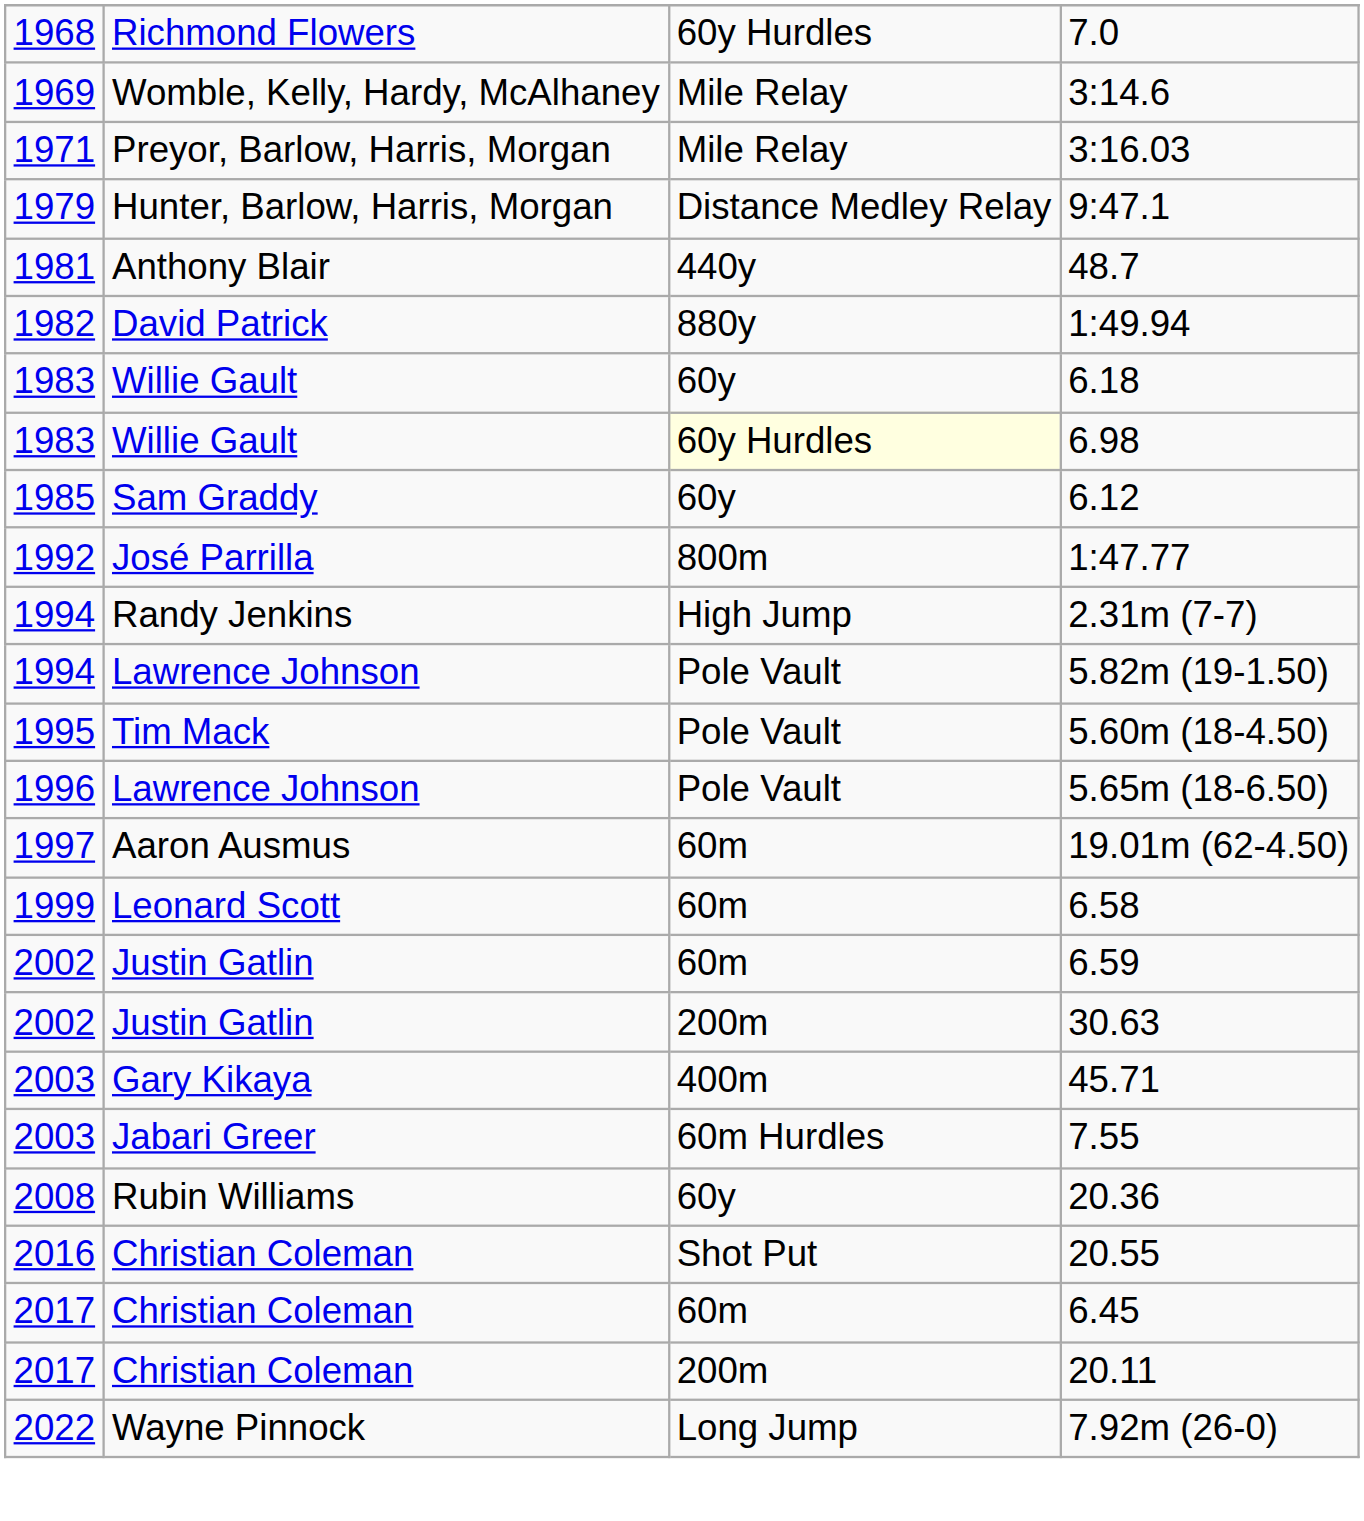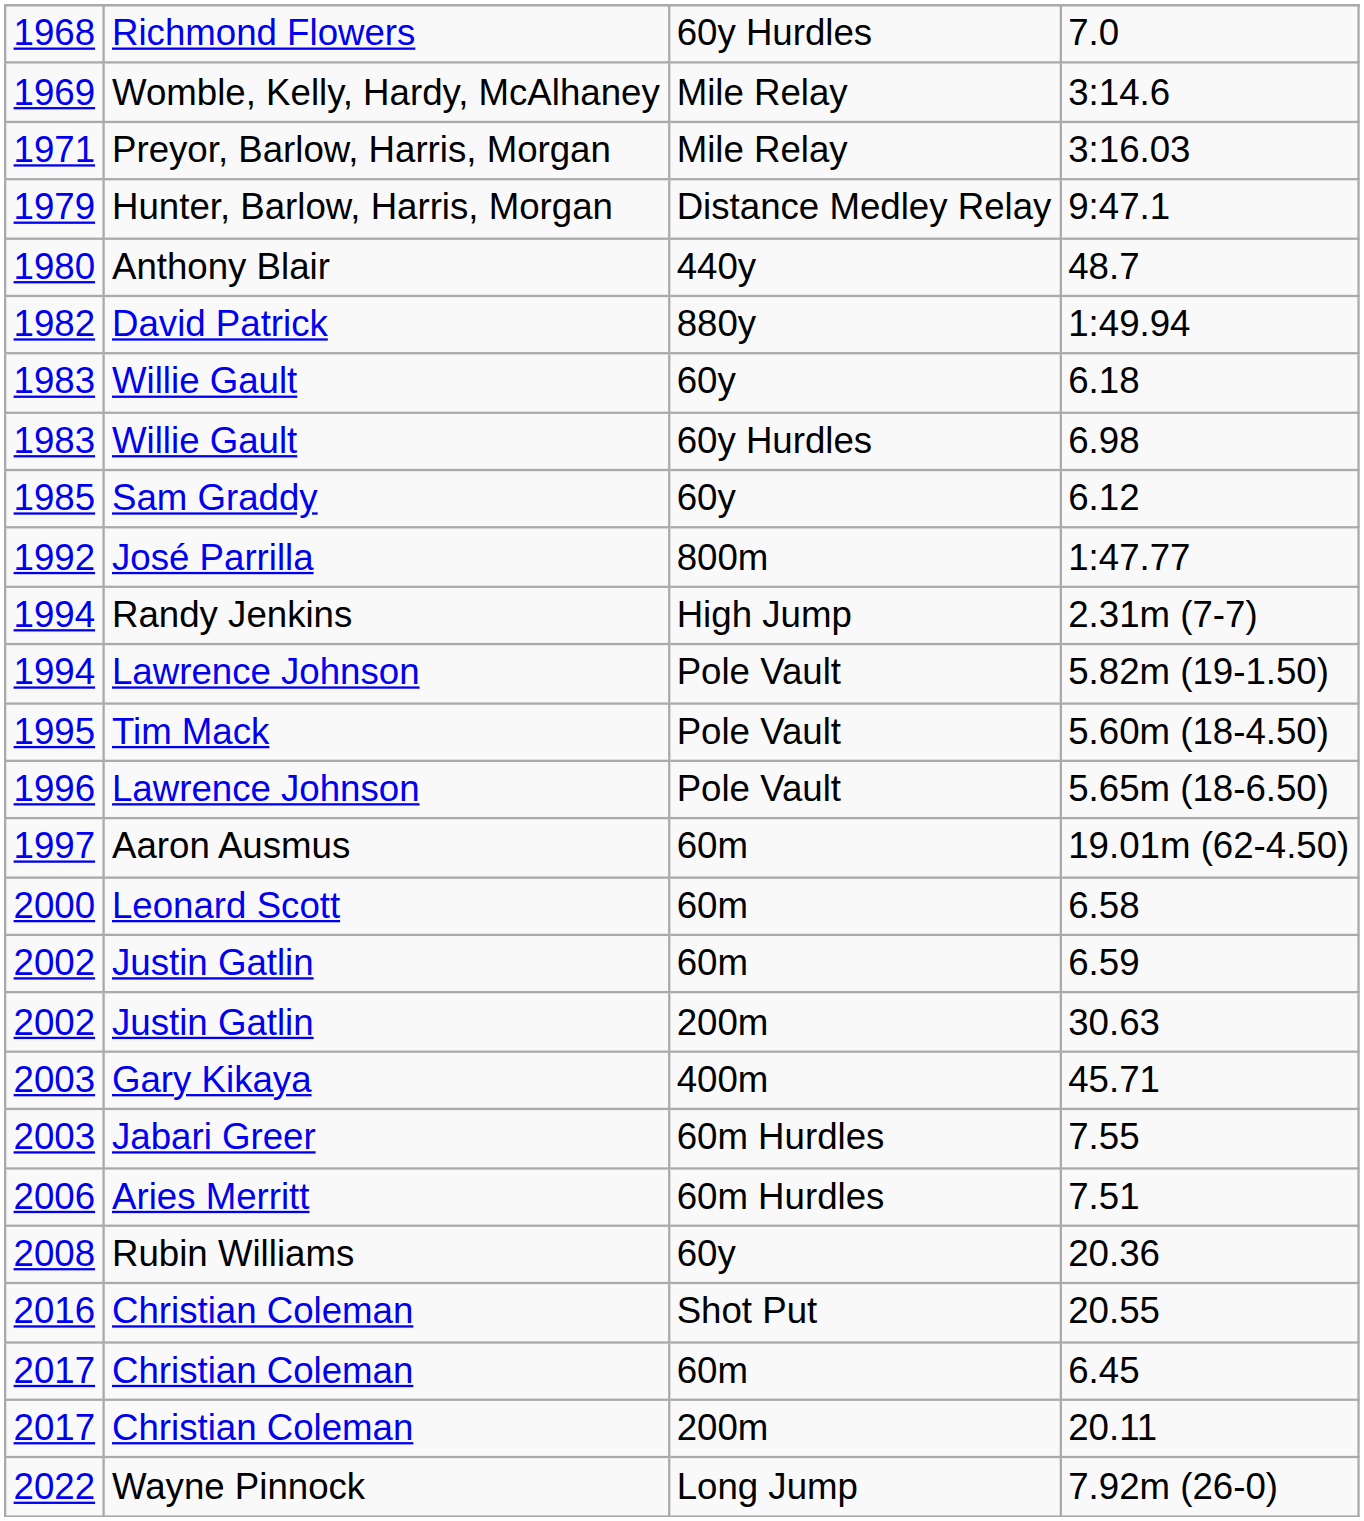48.7 | column 1: 1981 -> 1980
6.98 | column 3: lightyellow background -> no background
6.58 | column 1: 1999 -> 2000
+ row: 2006 | Aries Merritt | 60m Hurdles | 7.51
